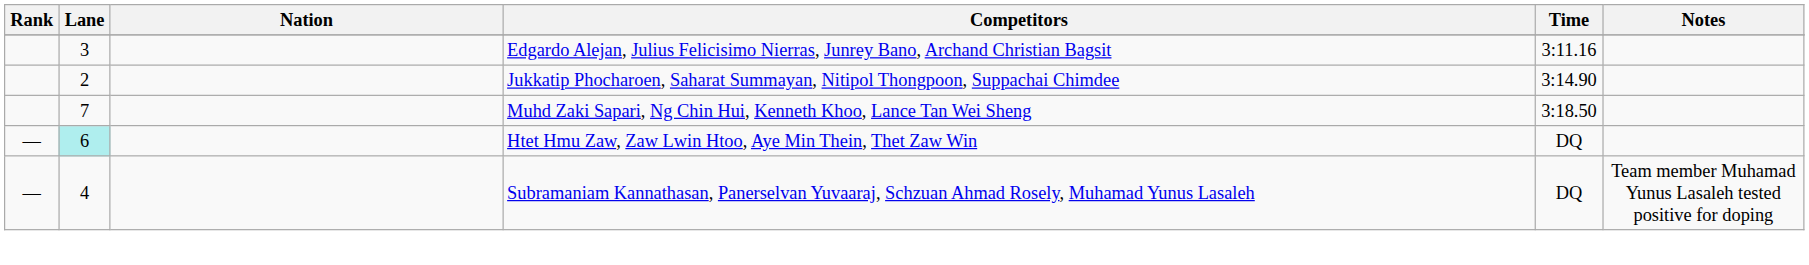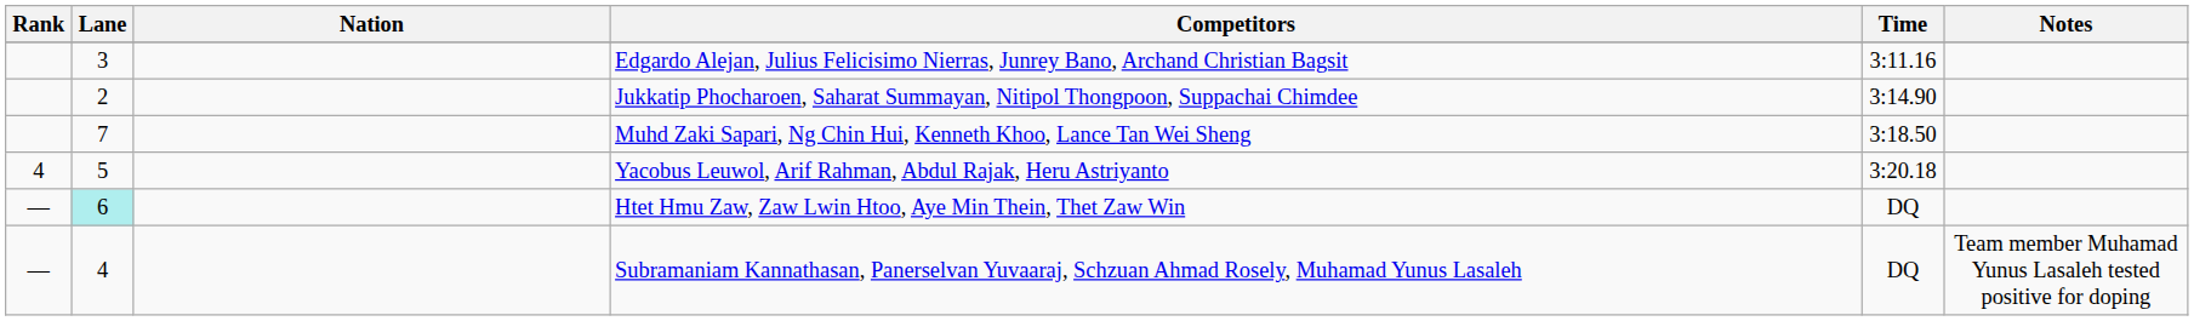+ row: 4 | 5 | Yacobus Leuwol, Arif Rahman, Abdul Rajak, Heru Astriyanto | 3:20.18
